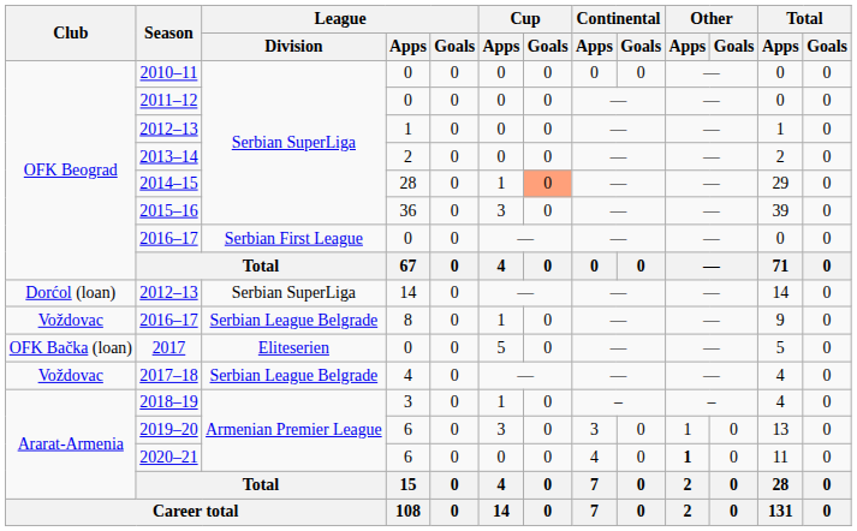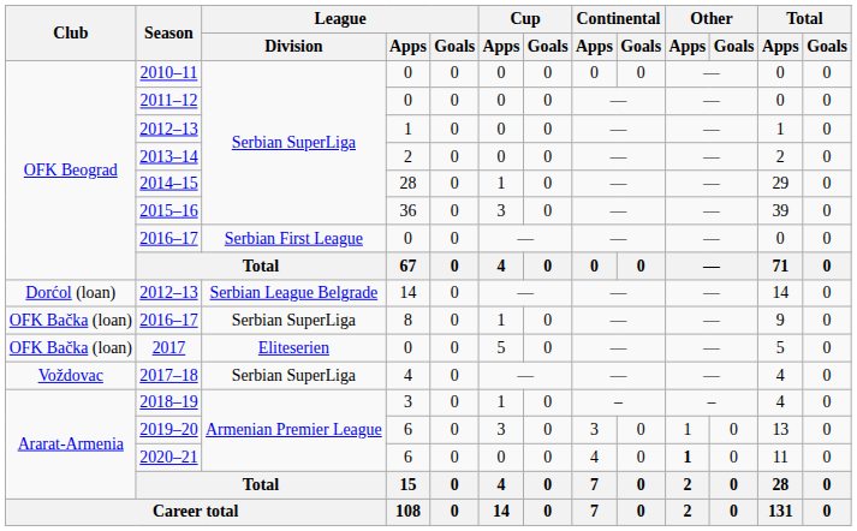2014–15 | Cup / Goals: lightsalmon background -> no background
2012–13 / 14 | League / Division: Serbian SuperLiga -> Serbian League Belgrade
2016–17 / 8 | Club: Voždovac -> OFK Bačka (loan)
2016–17 / 8 | League / Division: Serbian League Belgrade -> Serbian SuperLiga
2017–18 | League / Division: Serbian League Belgrade -> Serbian SuperLiga
